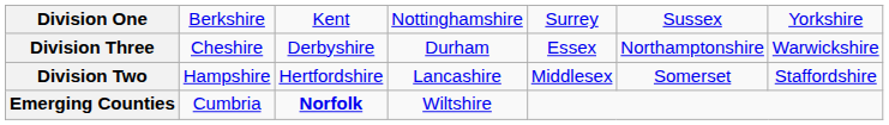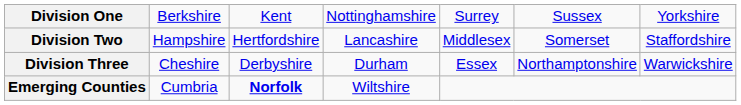rows swapped: Division Two <-> Division Three
